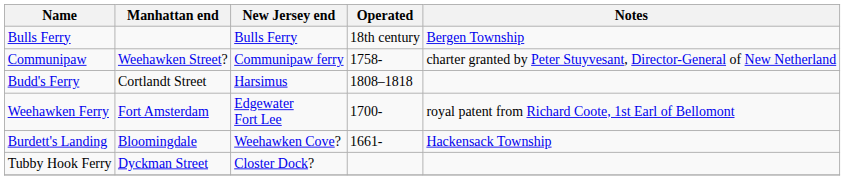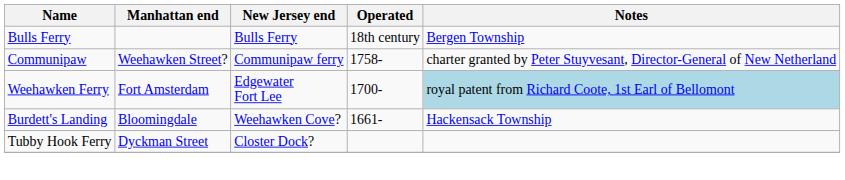- row: Budd's Ferry | Cortlandt Street | Harsimus | 1808–1818
Weehawken Ferry | Notes: no background -> lightblue background
